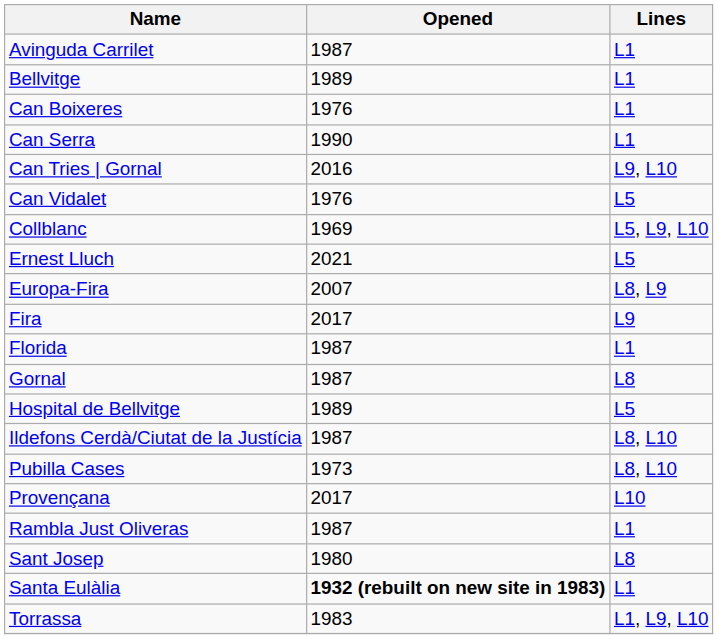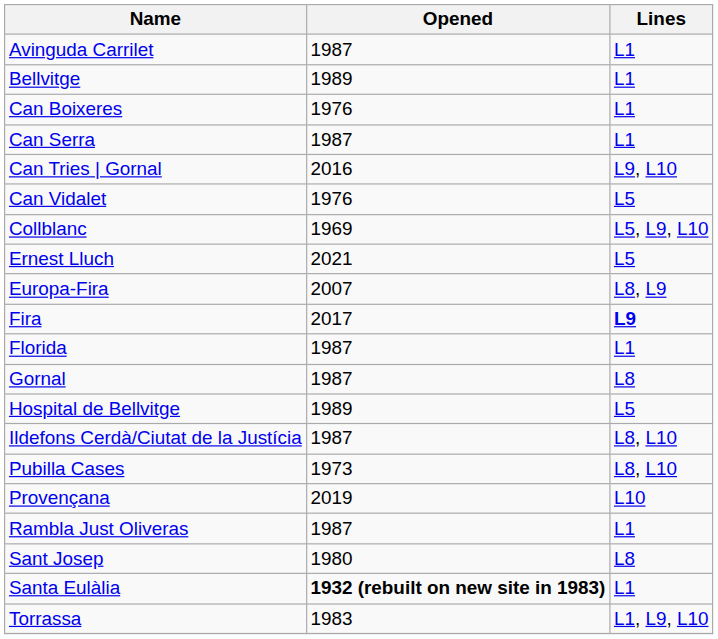Can Serra | Opened: 1990 -> 1987
Fira | Lines: normal -> bold
Provençana | Opened: 2017 -> 2019
